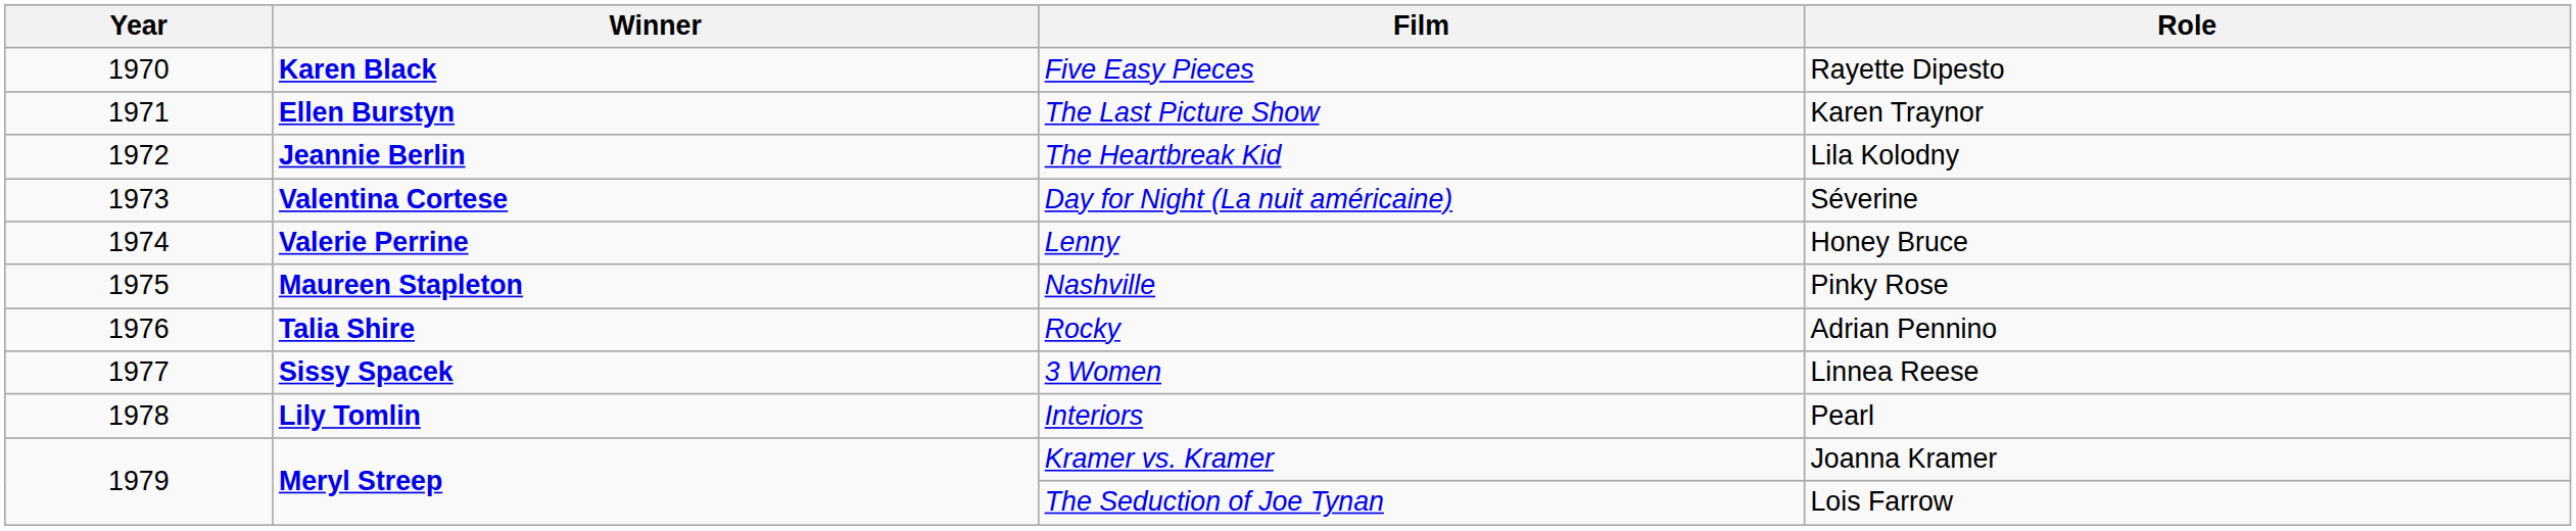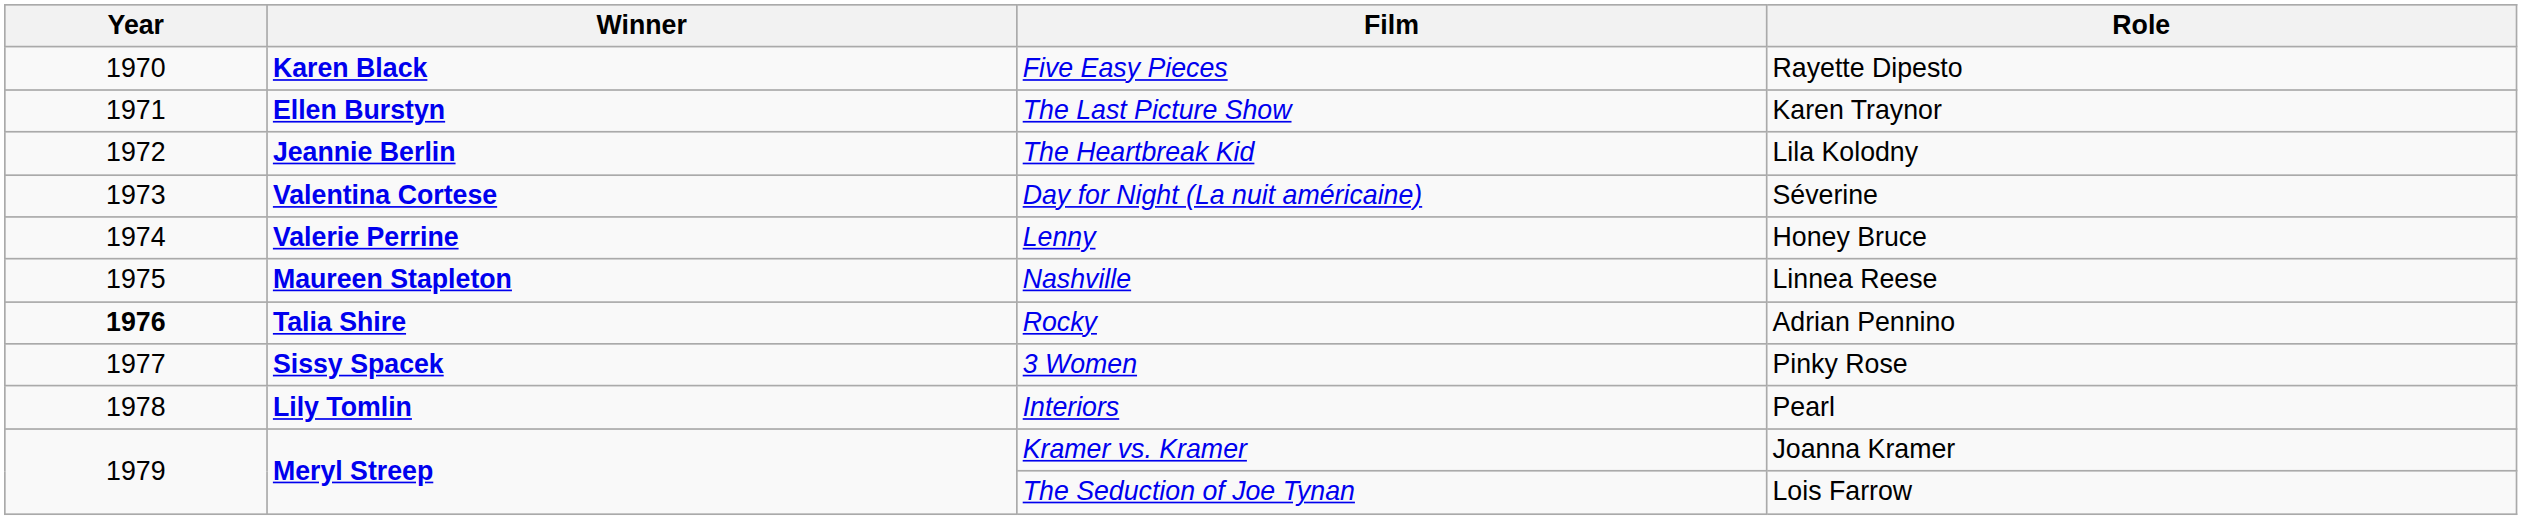Nashville | Role: Pinky Rose -> Linnea Reese
Rocky | Year: normal -> bold
3 Women | Role: Linnea Reese -> Pinky Rose
